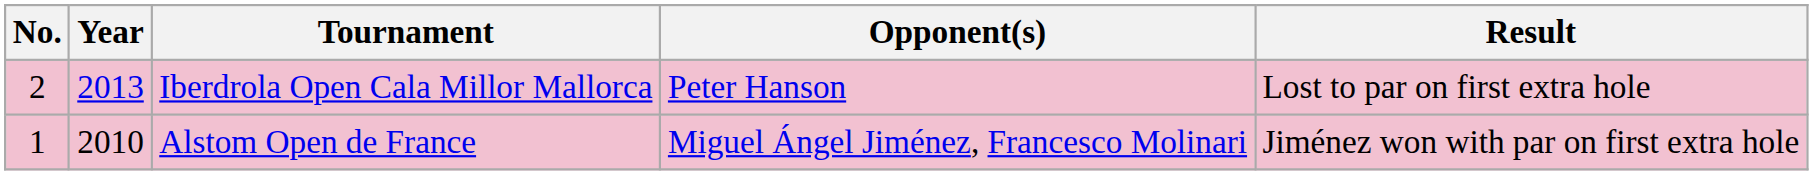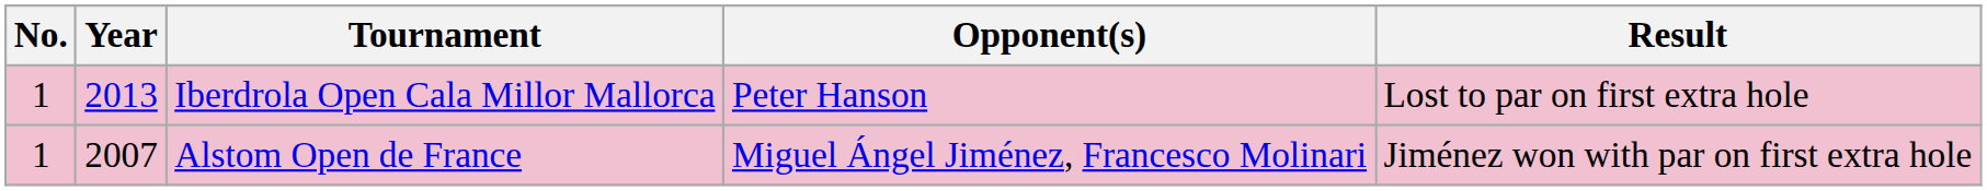Iberdrola Open Cala Millor Mallorca | No.: 2 -> 1
Alstom Open de France | Year: 2010 -> 2007
